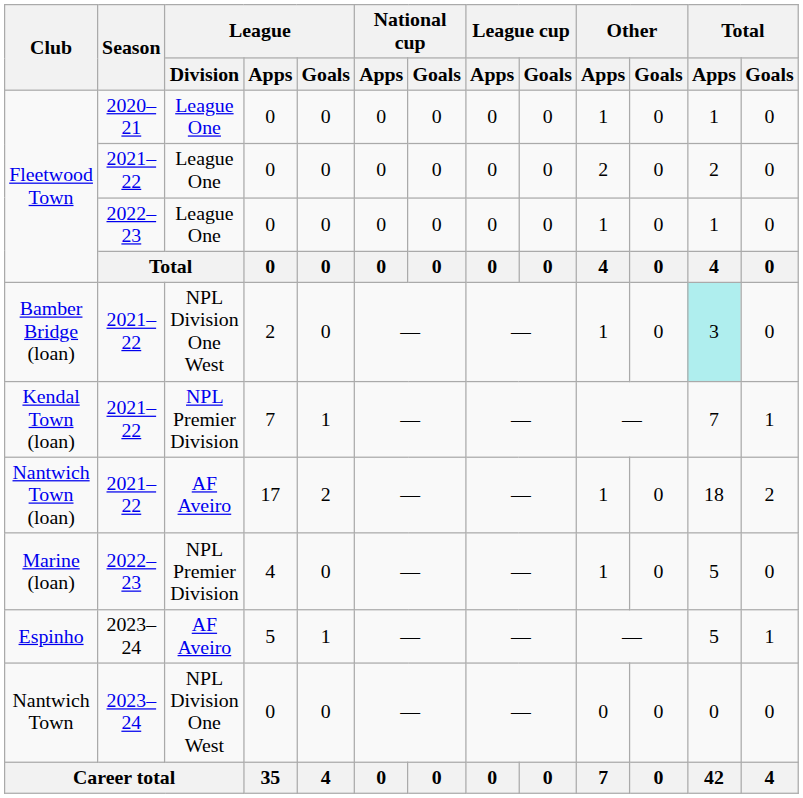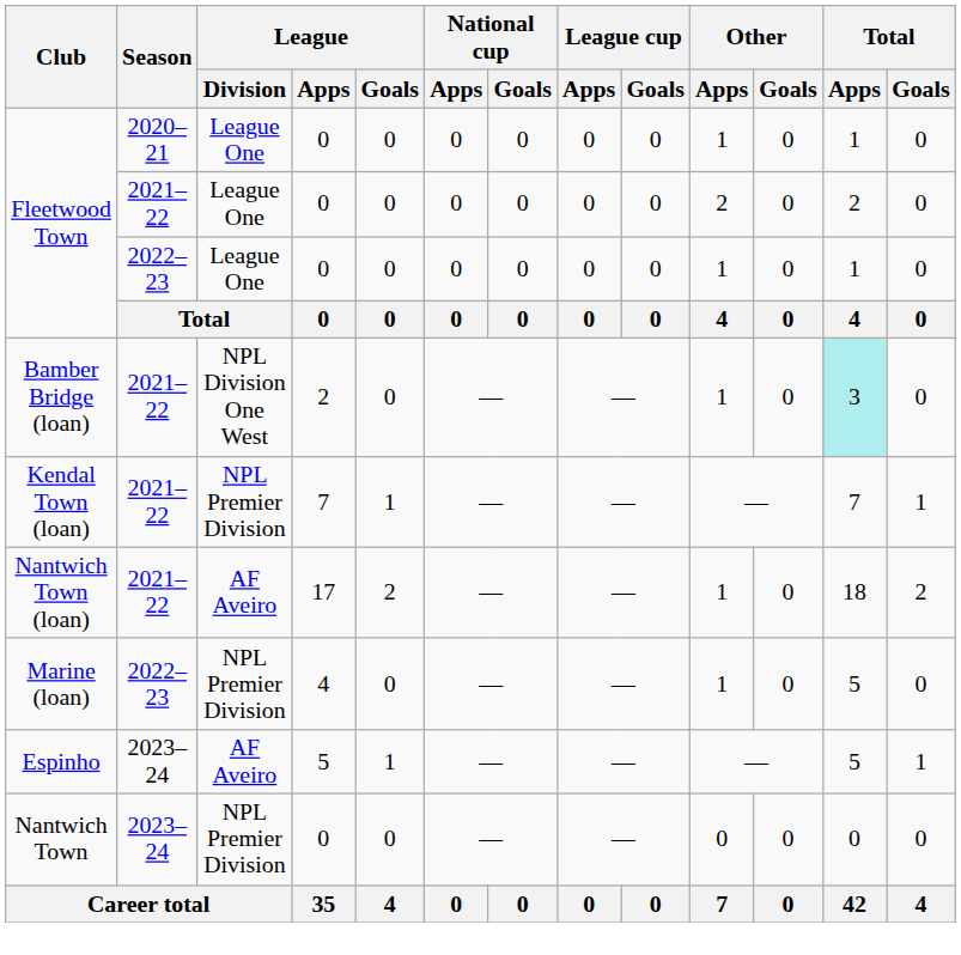Nantwich Town | League / Division: NPL Division One West -> NPL Premier Division
